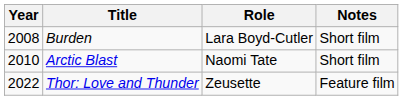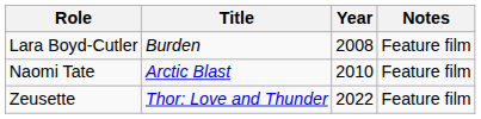columns swapped: Year <-> Role
Burden | Notes: Short film -> Feature film
Arctic Blast | Notes: Short film -> Feature film
